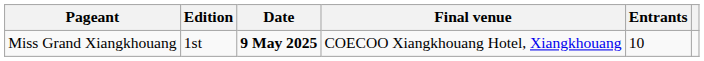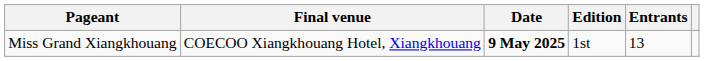columns swapped: Edition <-> Final venue
Miss Grand Xiangkhouang | Entrants: 10 -> 13
